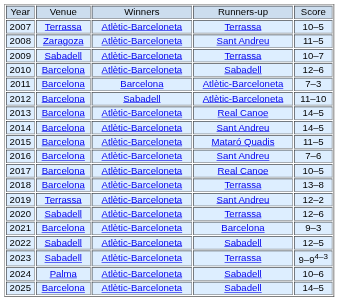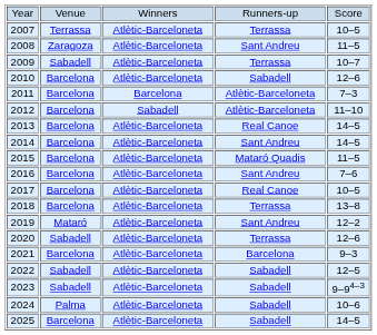2019 | column 2: Terrassa -> Mataró
2023 | column 4: Terrassa -> Sabadell
